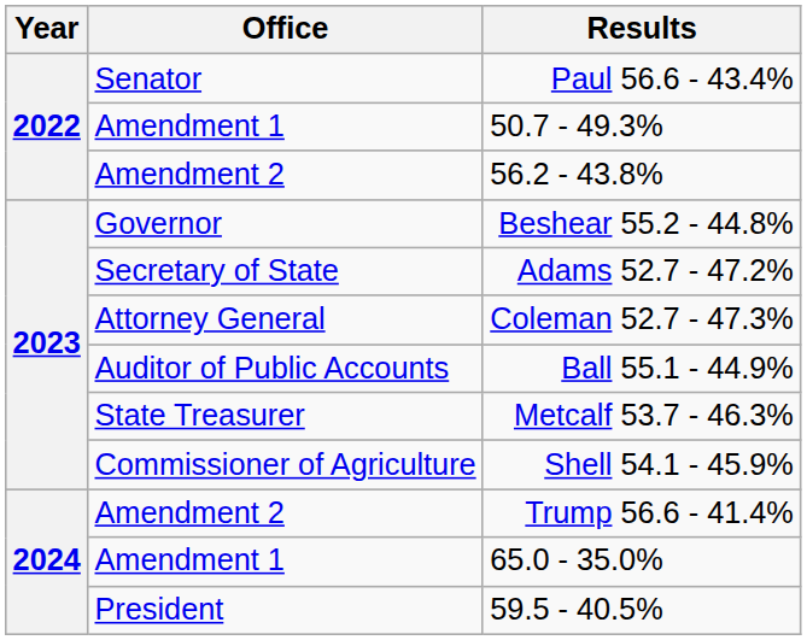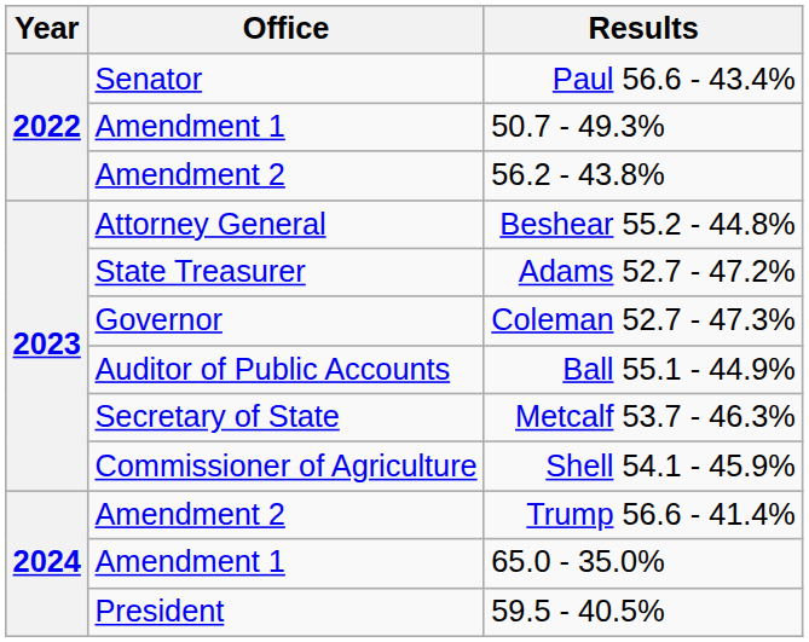Beshear 55.2 - 44.8% | Office: Governor -> Attorney General
Adams 52.7 - 47.2% | Office: Secretary of State -> State Treasurer
Coleman 52.7 - 47.3% | Office: Attorney General -> Governor
Metcalf 53.7 - 46.3% | Office: State Treasurer -> Secretary of State
